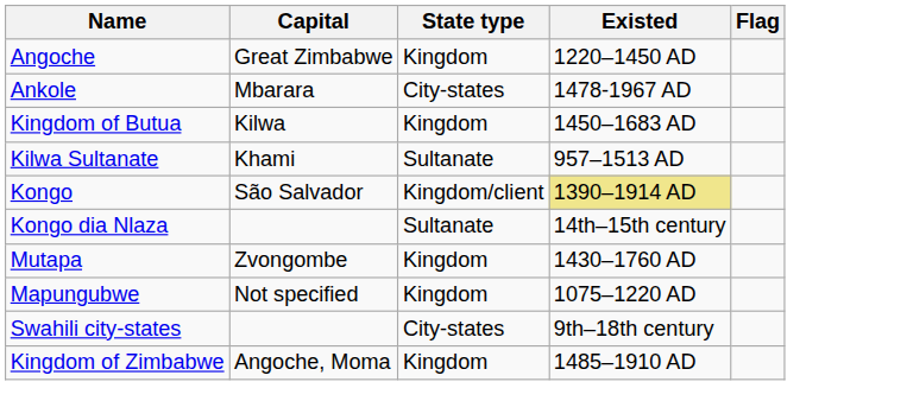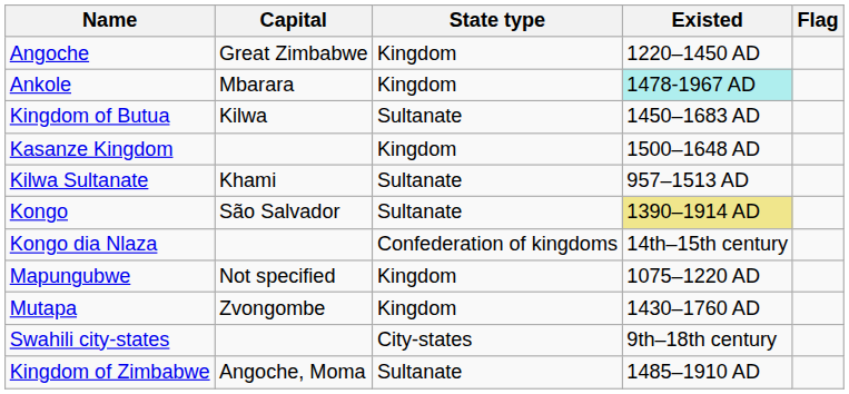Ankole | State type: City-states -> Kingdom
Ankole | Existed: no background -> paleturquoise background
Kingdom of Butua | State type: Kingdom -> Sultanate
+ row: Kasanze Kingdom | Kingdom | 1500–1648 AD
Kongo | State type: Kingdom/client -> Sultanate
Kongo dia Nlaza | State type: Sultanate -> Confederation of kingdoms
rows swapped: Mapungubwe <-> Mutapa
Kingdom of Zimbabwe | State type: Kingdom -> Sultanate
